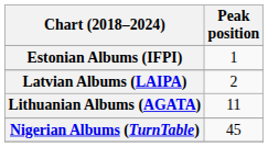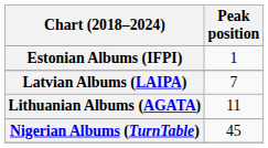Latvian Albums (LAIPA) | Peak position: 2 -> 7
